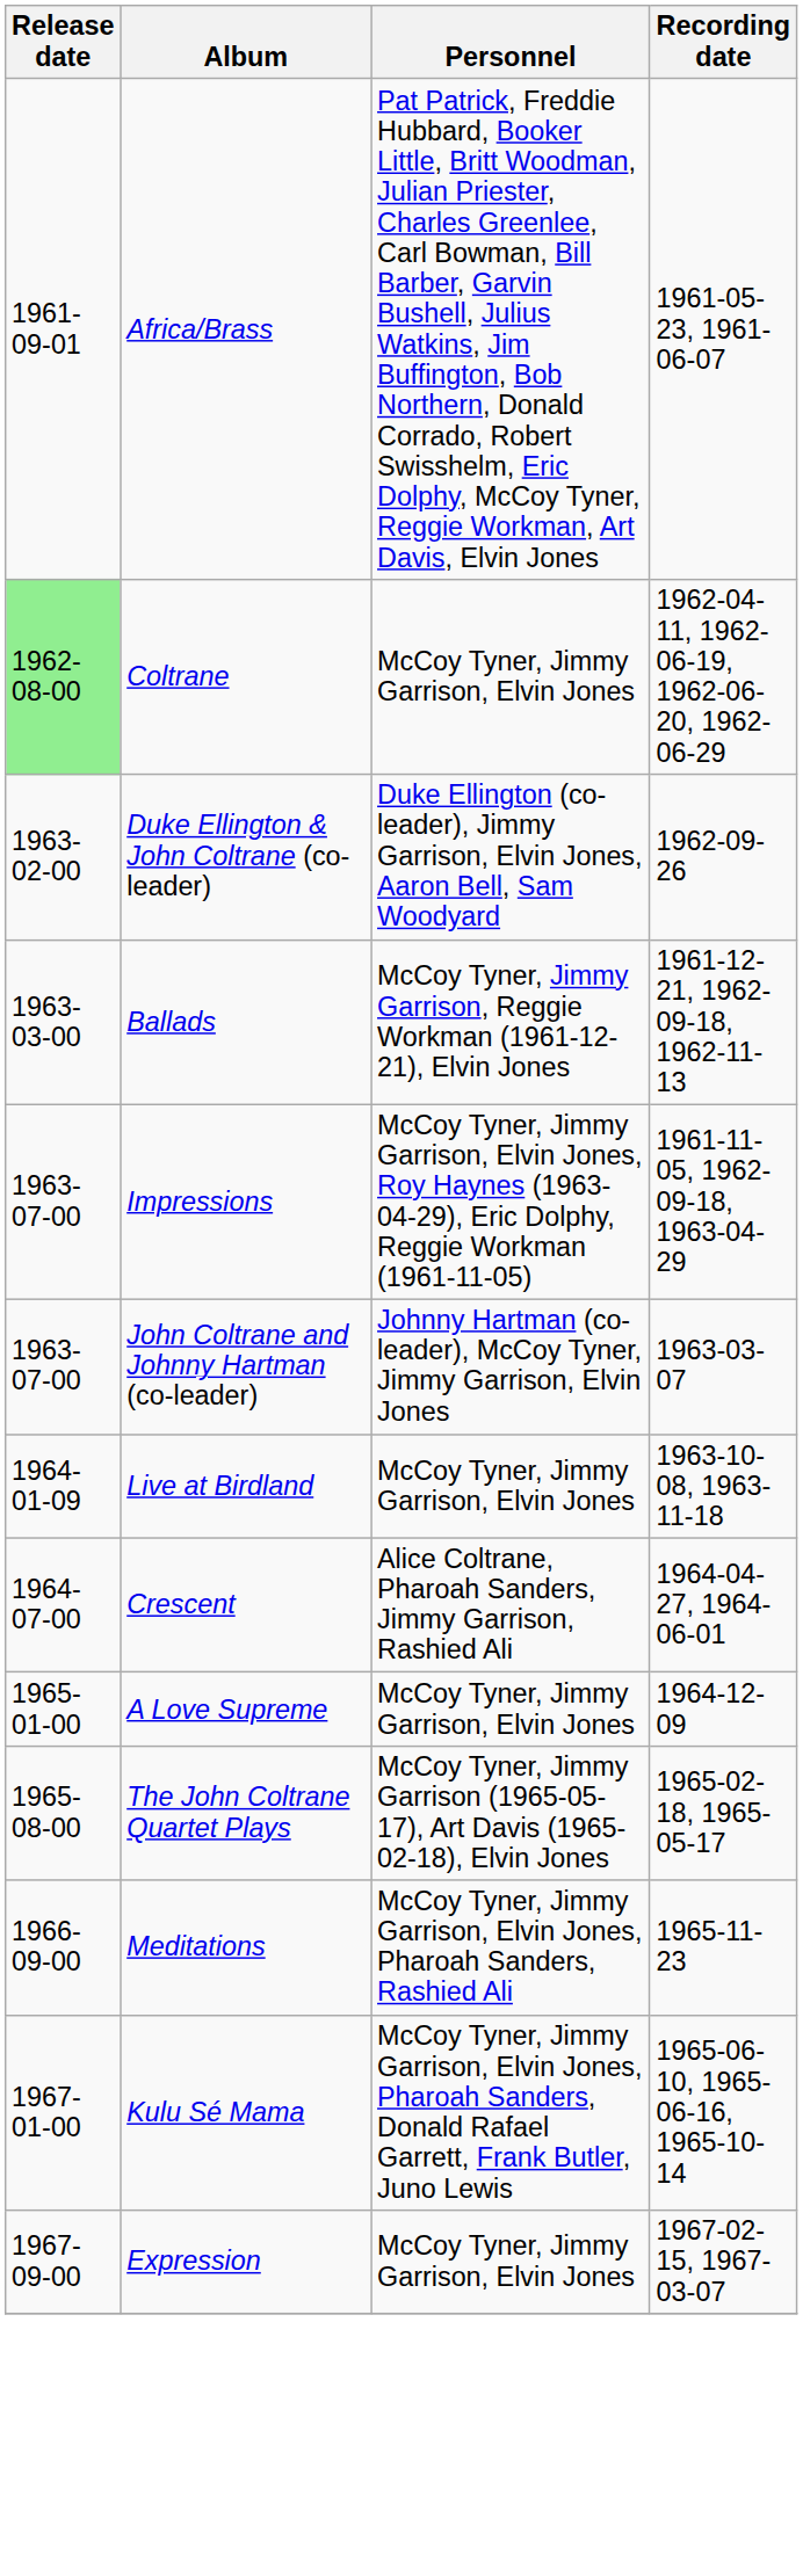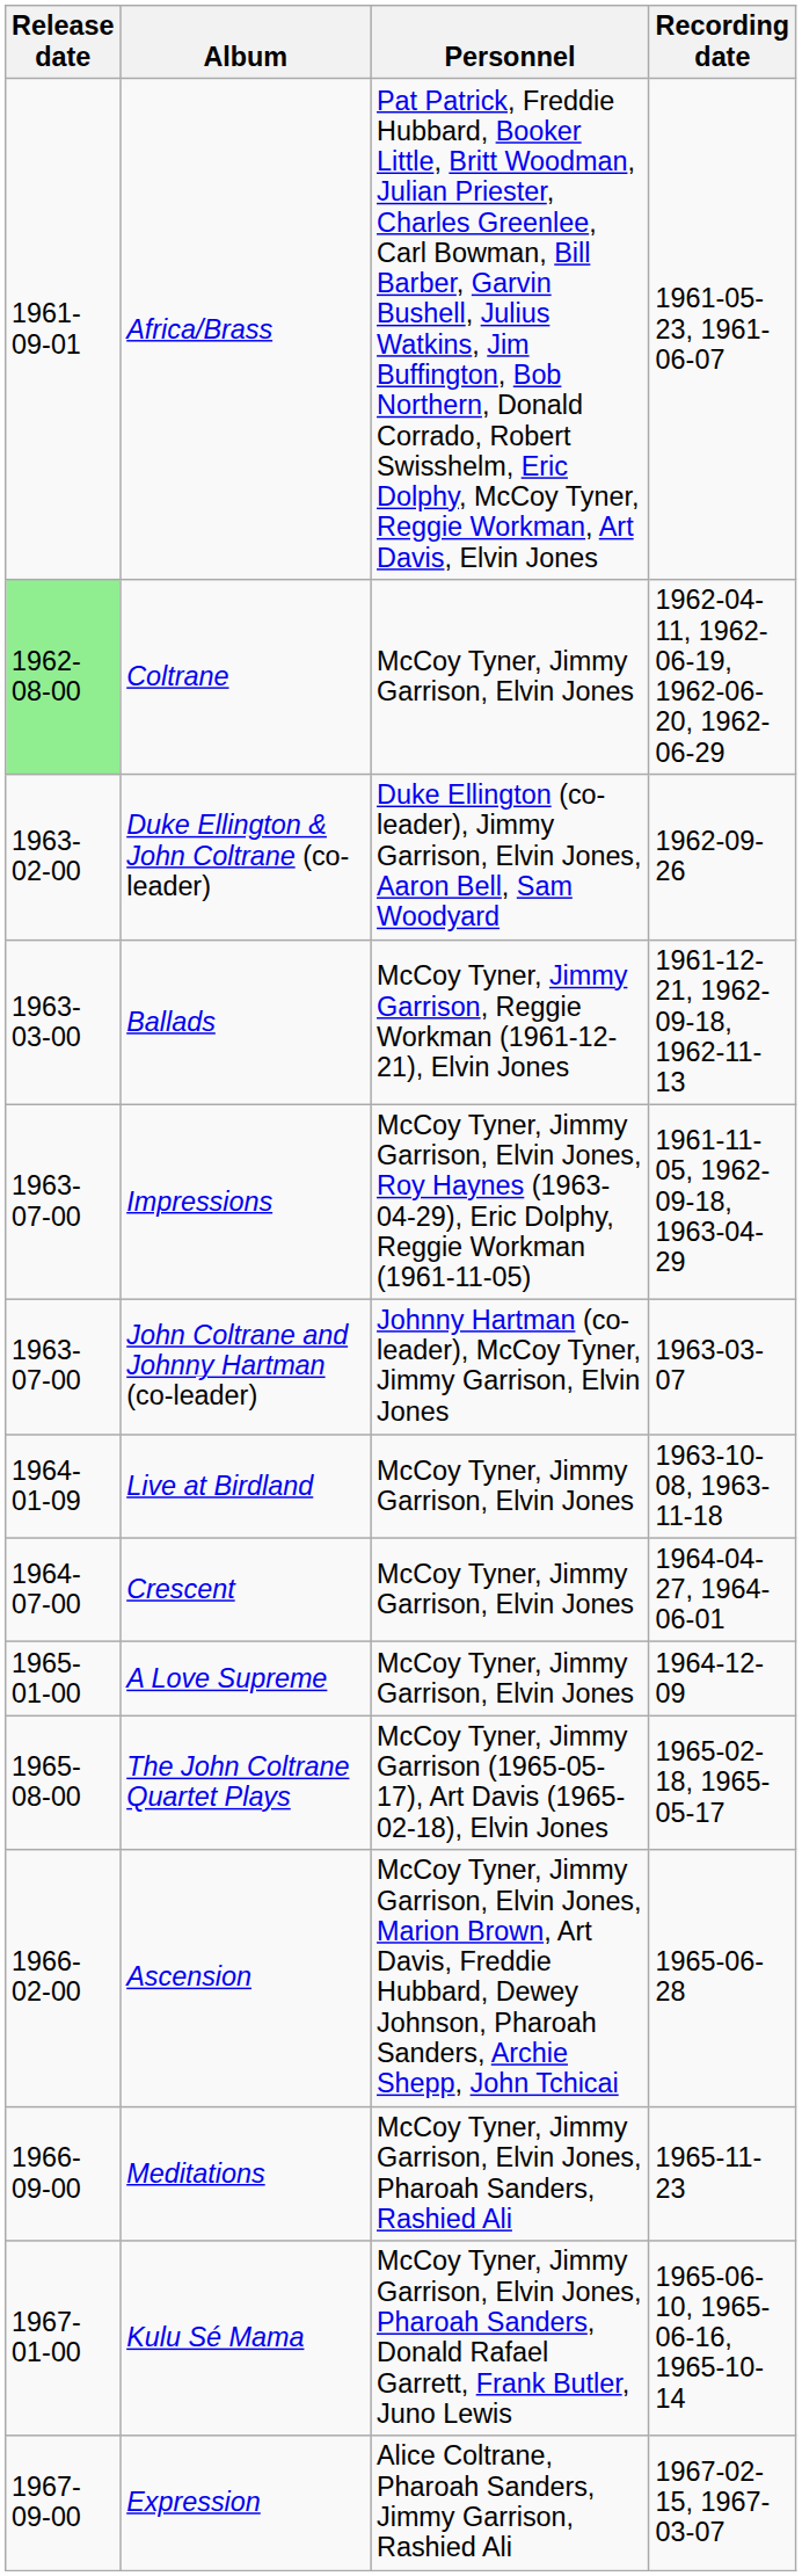Crescent | Personnel: Alice Coltrane, Pharoah Sanders, Jimmy Garrison, Rashied Ali -> McCoy Tyner, Jimmy Garrison, Elvin Jones
+ row: 1966-02-00 | Ascension | McCoy Tyner, Jimmy Garrison, Elvin Jones, Marion Brown, Art Davis, Freddie Hubbard, Dewey Johnson, Pharoah Sanders, Archie Shepp, John Tchicai | 1965-06-28
Expression | Personnel: McCoy Tyner, Jimmy Garrison, Elvin Jones -> Alice Coltrane, Pharoah Sanders, Jimmy Garrison, Rashied Ali
